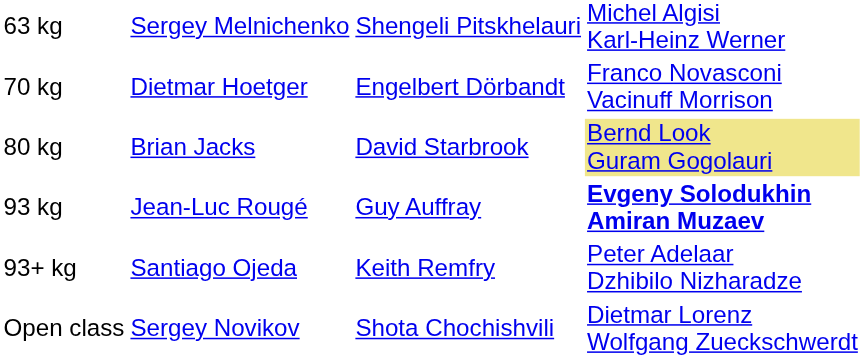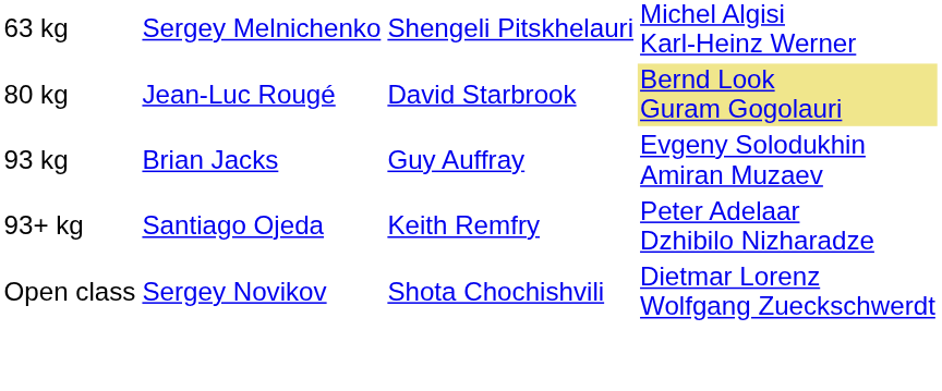- row: 70 kg | Dietmar Hoetger | Engelbert Dörbandt | Franco Novasconi Vacinuff Morrison
80 kg | column 2: Brian Jacks -> Jean-Luc Rougé
93 kg | column 2: Jean-Luc Rougé -> Brian Jacks
93 kg | column 4: bold -> normal
